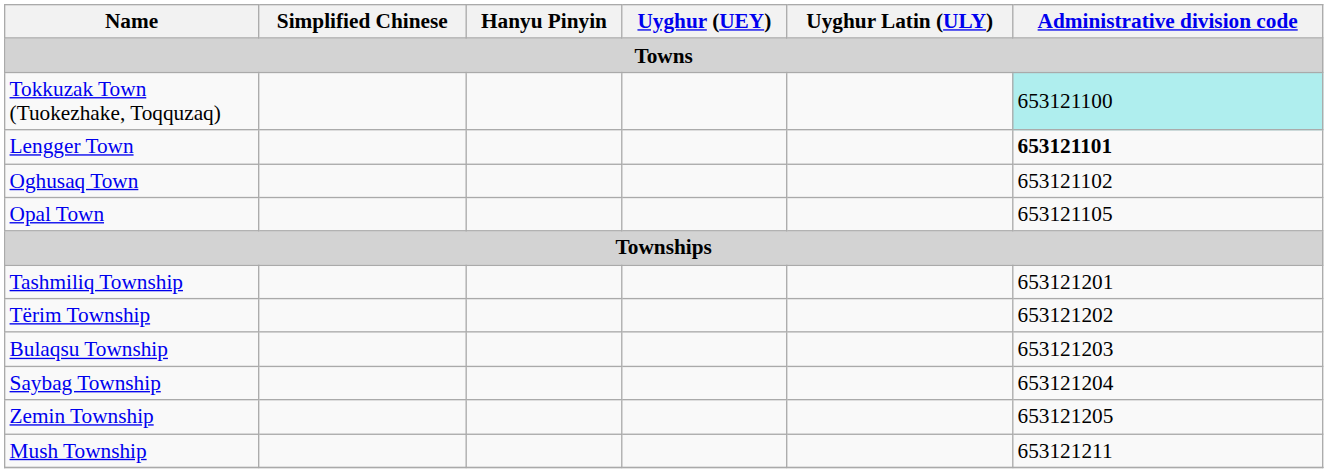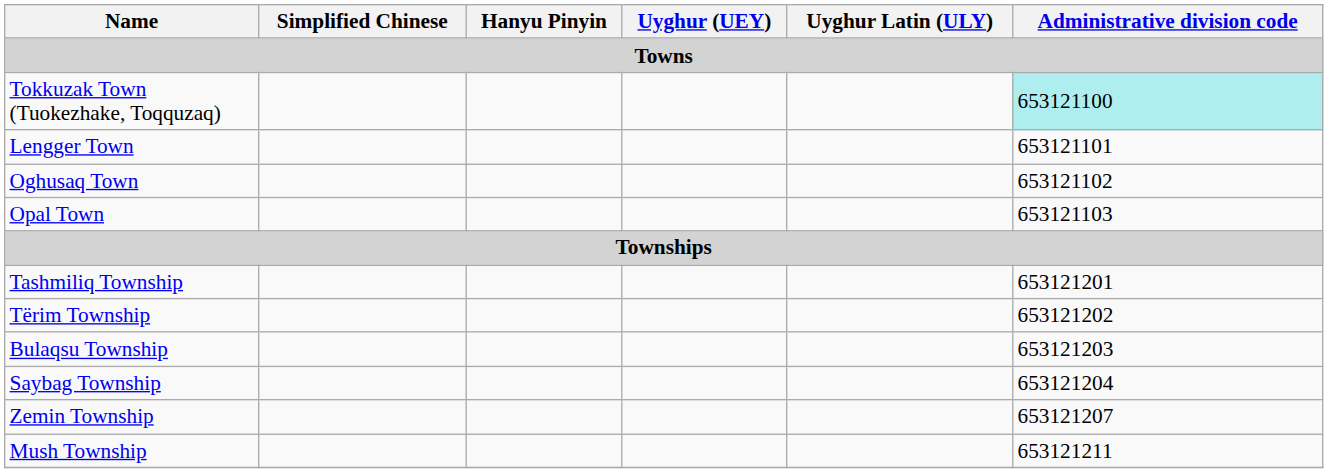Lengger Town | Administrative division code: bold -> normal
Opal Town | Administrative division code: 653121105 -> 653121103
Zemin Township | Administrative division code: 653121205 -> 653121207
